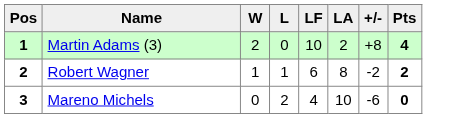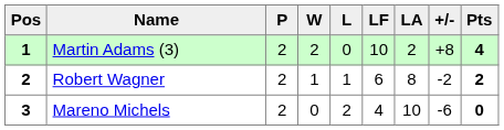+ column: P | 2 | 2 | 2
